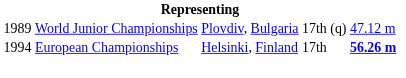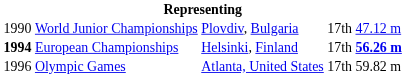World Junior Championships | column 1: 1989 -> 1990
World Junior Championships | column 4: 17th (q) -> 17th
European Championships | column 1: normal -> bold
+ row: 1996 | Olympic Games | Atlanta, United States | 17th | 59.82 m
